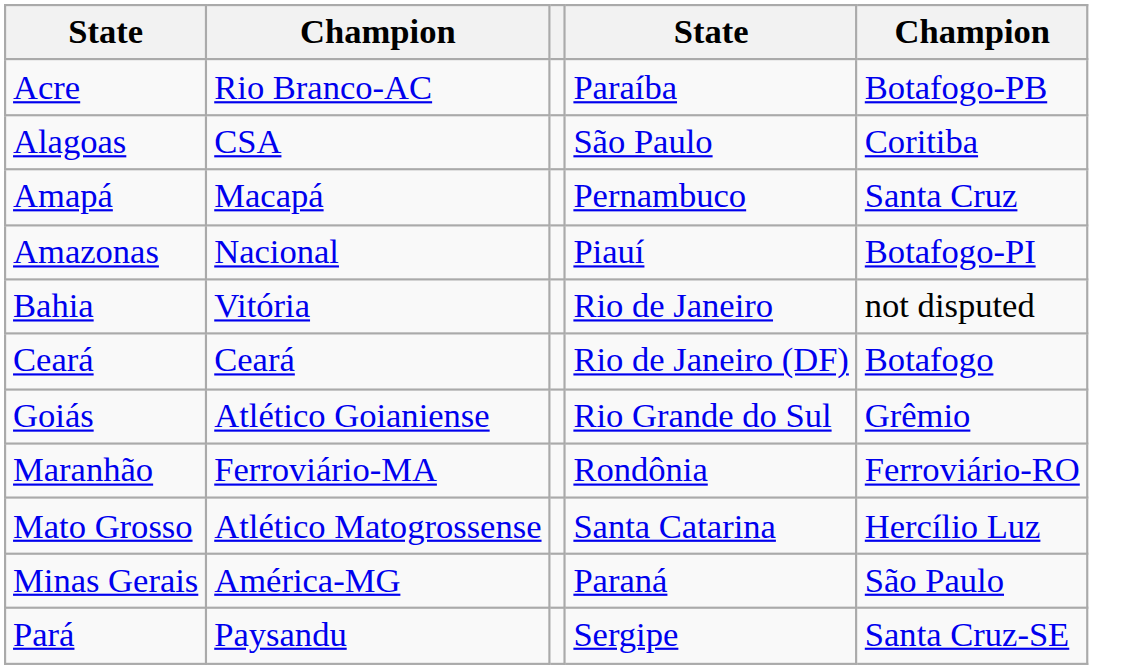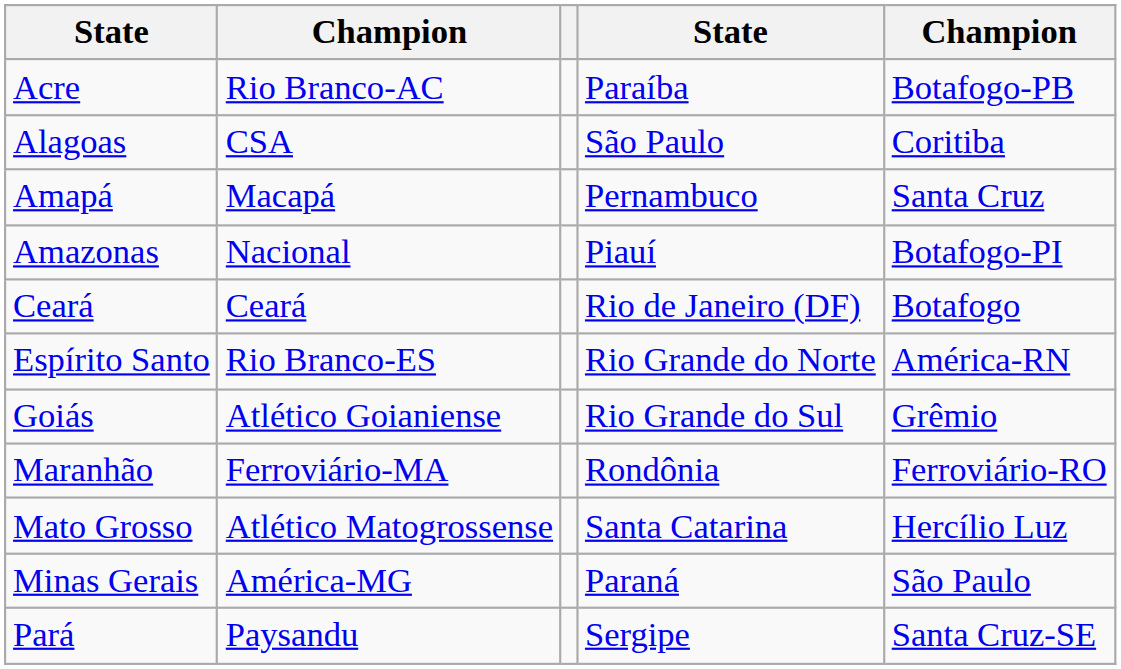- row: Bahia | Vitória | Rio de Janeiro | not disputed
+ row: Espírito Santo | Rio Branco-ES | Rio Grande do Norte | América-RN
